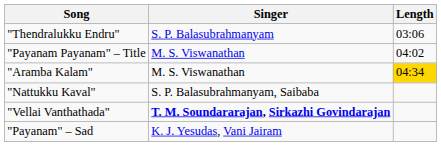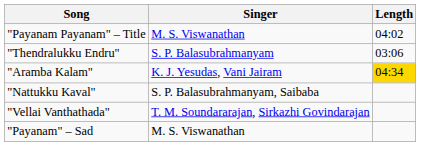rows swapped: "Payanam Payanam" – Title <-> "Thendralukku Endru"
"Aramba Kalam" | Singer: M. S. Viswanathan -> K. J. Yesudas, Vani Jairam
"Vellai Vanthathada" | Singer: bold -> normal
"Payanam" – Sad | Singer: K. J. Yesudas, Vani Jairam -> M. S. Viswanathan
